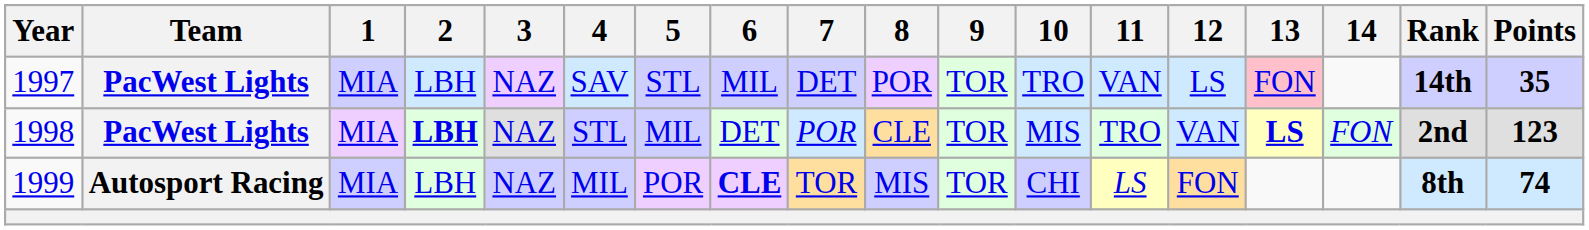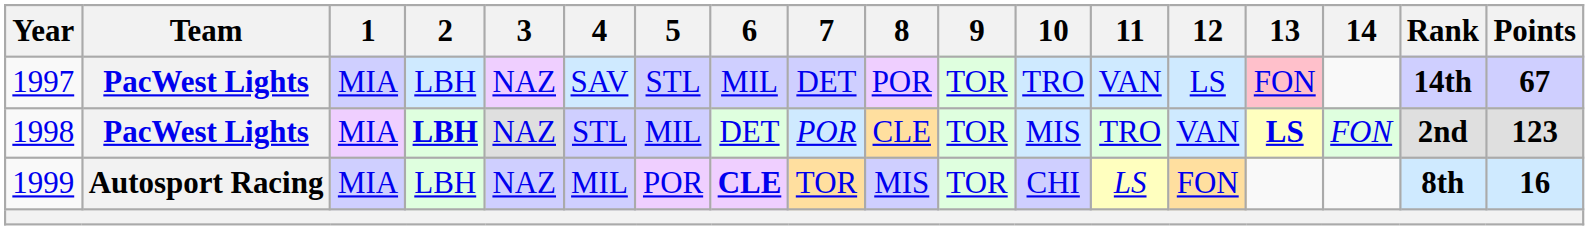1997 | Points: 35 -> 67
1999 | Points: 74 -> 16
